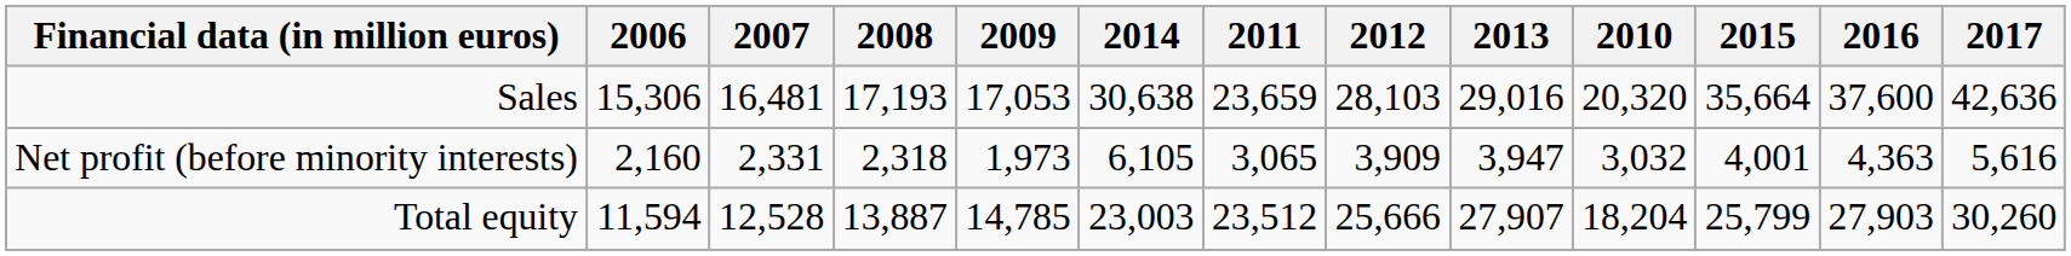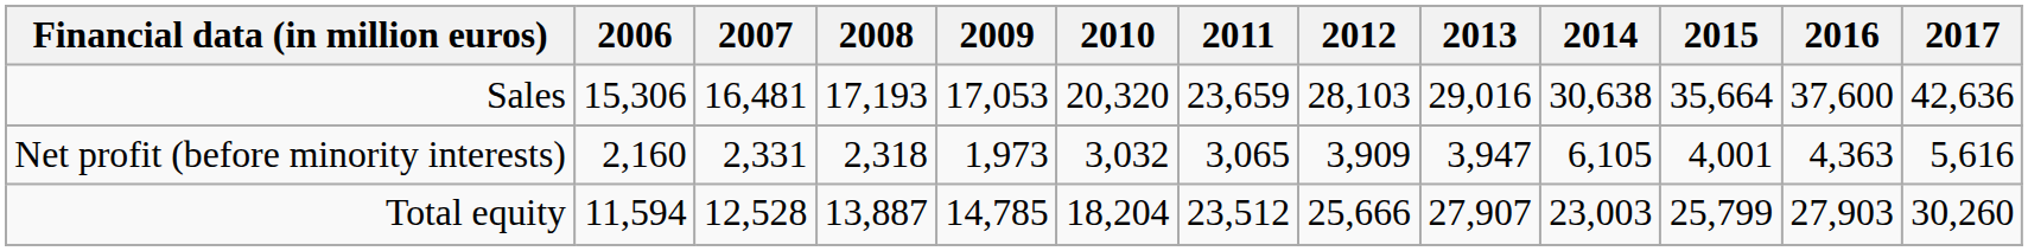columns swapped: 2010 <-> 2014
